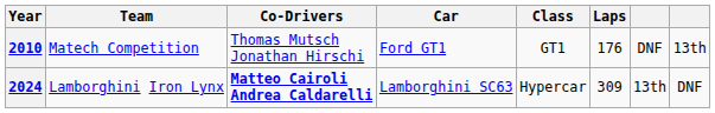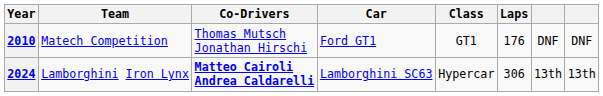2010 | column 8: 13th -> DNF
2024 | Laps: 309 -> 306
2024 | column 8: DNF -> 13th
